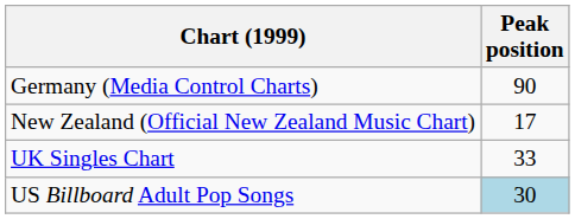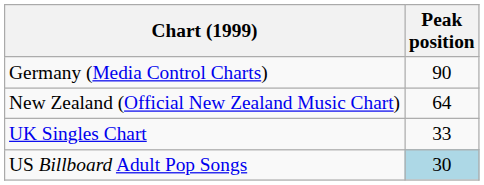New Zealand (Official New Zealand Music Chart) | Peak position: 17 -> 64
